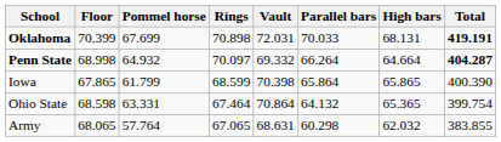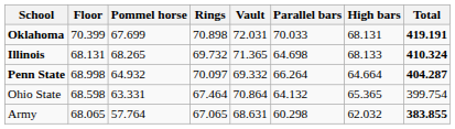+ row: Illinois | 68.131 | 68.265 | 69.732 | 71.365 | 64.698 | 68.133 | 410.324
- row: Iowa | 67.865 | 61.799 | 68.599 | 70.398 | 65.864 | 65.865 | 400.390
Army | Total: normal -> bold
